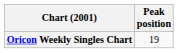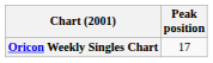Oricon Weekly Singles Chart | Peak position: 19 -> 17
